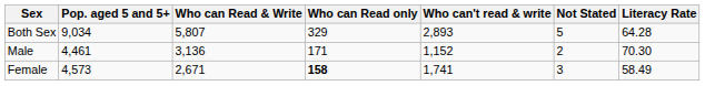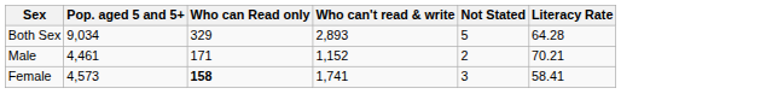- column: Who can Read & Write | 5,807 | 3,136 | 2,671
Male | Literacy Rate: 70.30 -> 70.21
Female | Literacy Rate: 58.49 -> 58.41
